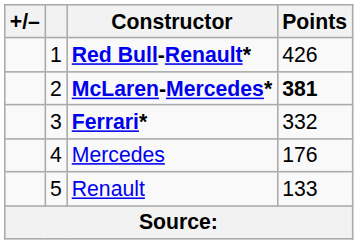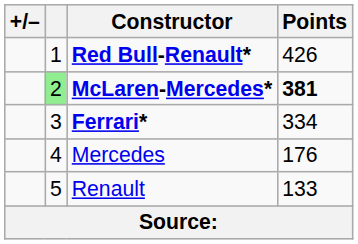McLaren-Mercedes* | column 2: no background -> lightgreen background
Ferrari* | Points: 332 -> 334
